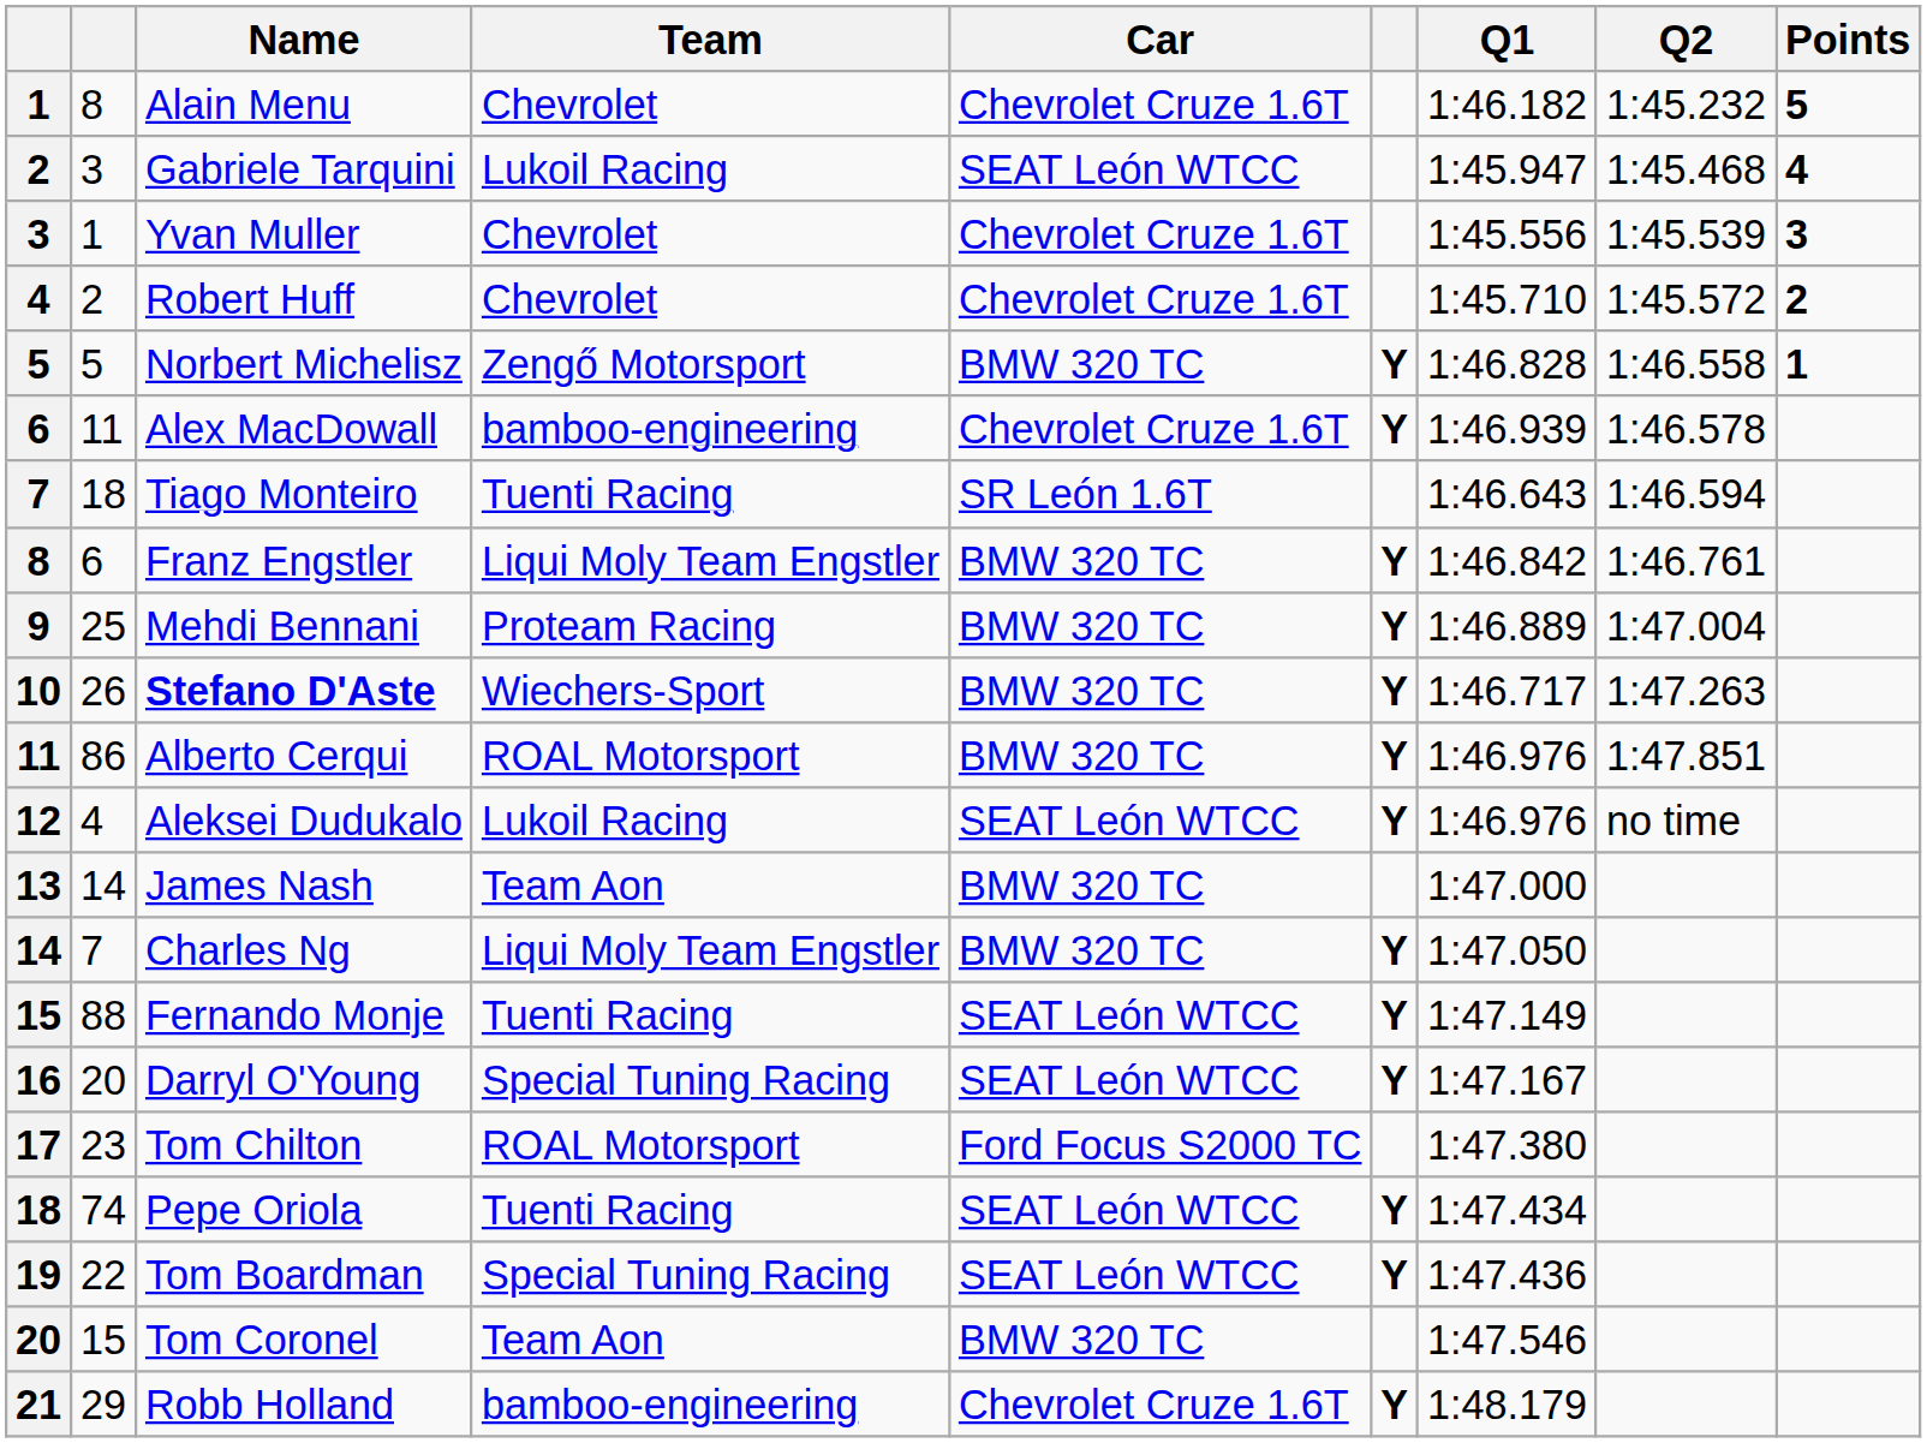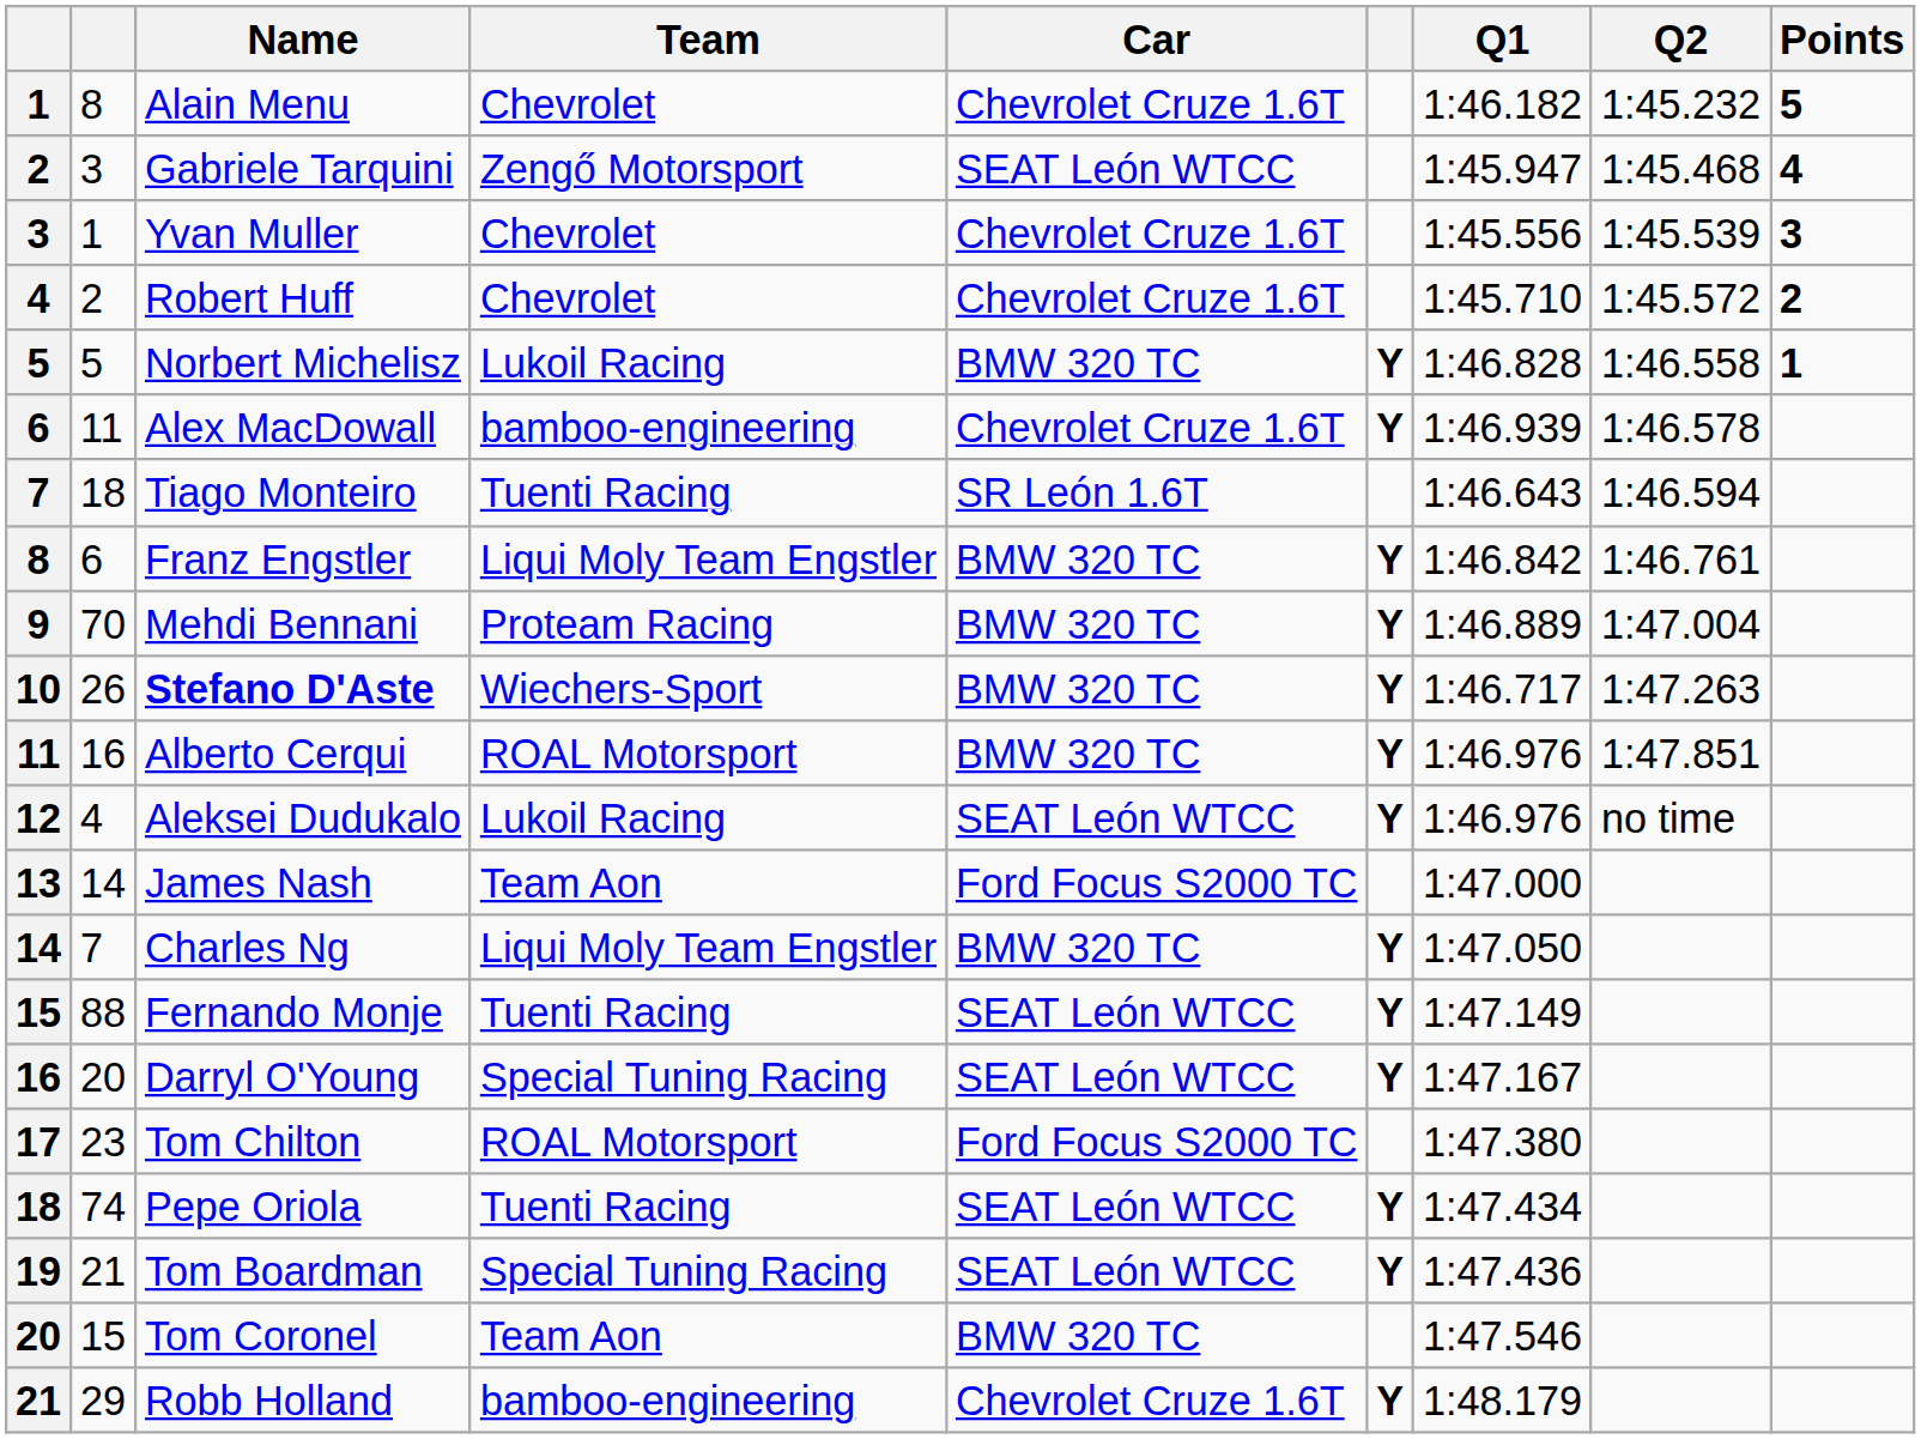Gabriele Tarquini | Team: Lukoil Racing -> Zengő Motorsport
Norbert Michelisz | Team: Zengő Motorsport -> Lukoil Racing
Mehdi Bennani | column 2: 25 -> 70
Alberto Cerqui | column 2: 86 -> 16
James Nash | Car: BMW 320 TC -> Ford Focus S2000 TC
Tom Boardman | column 2: 22 -> 21
